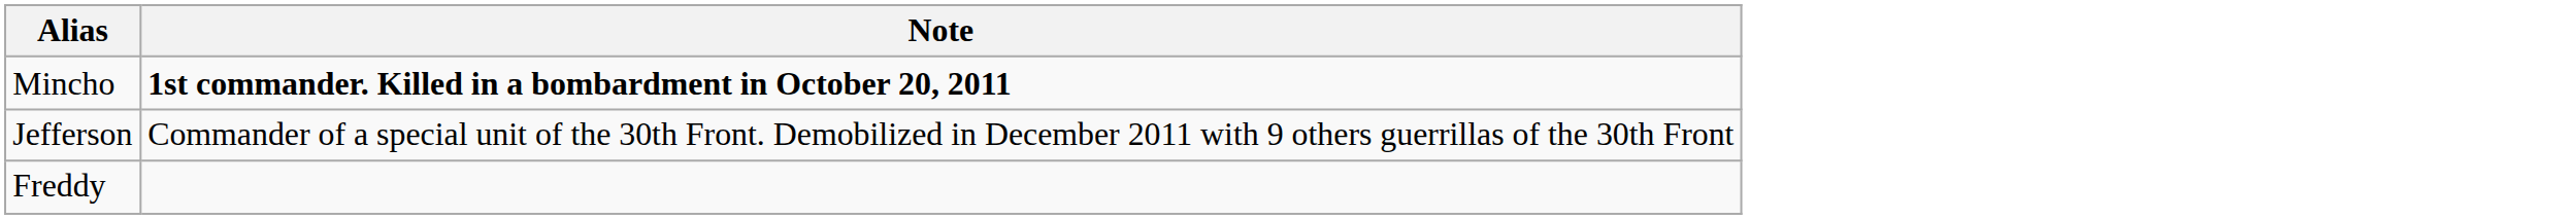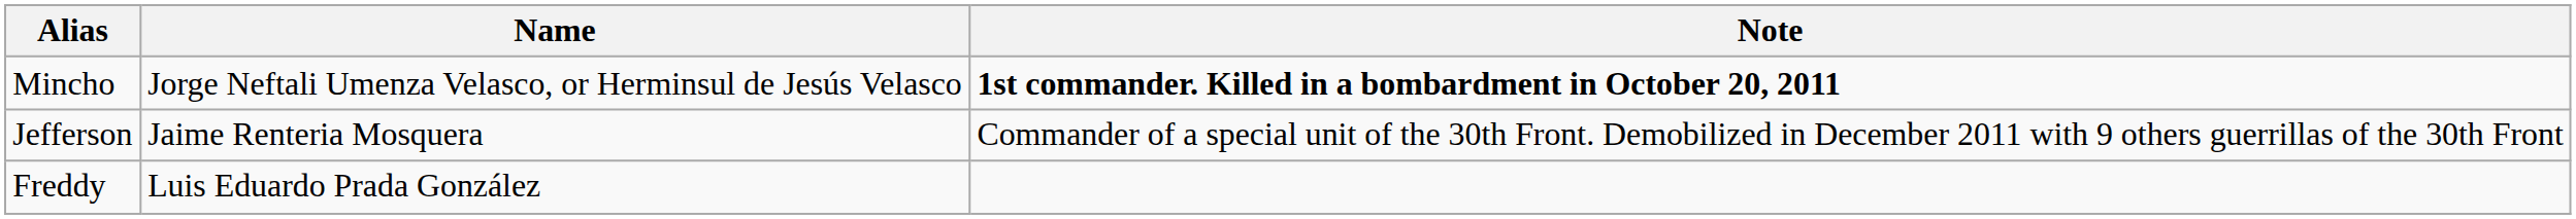+ column: Name | Jorge Neftali Umenza Velasco, or Herminsul de Jesús Velasco | Jaime Renteria Mosquera | Luis Eduardo Prada González
